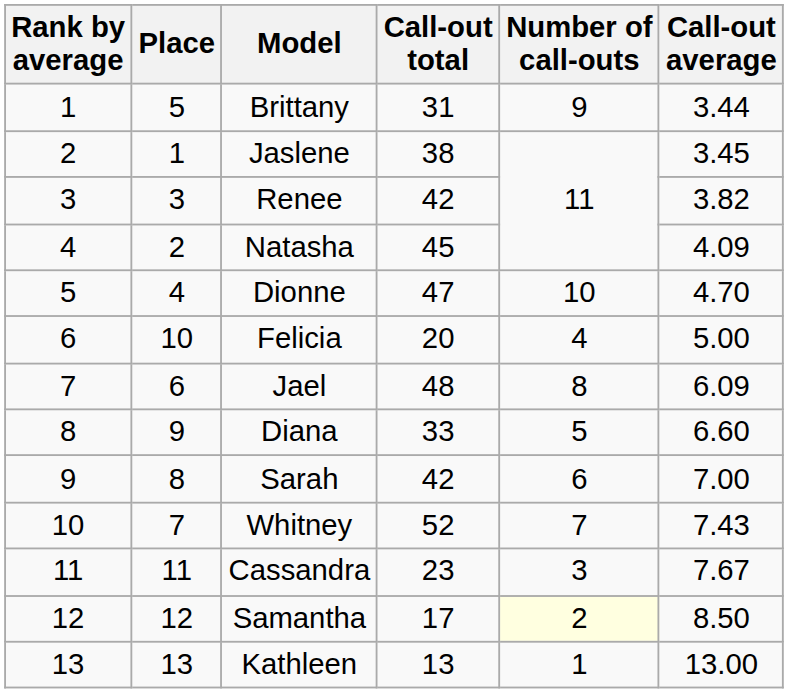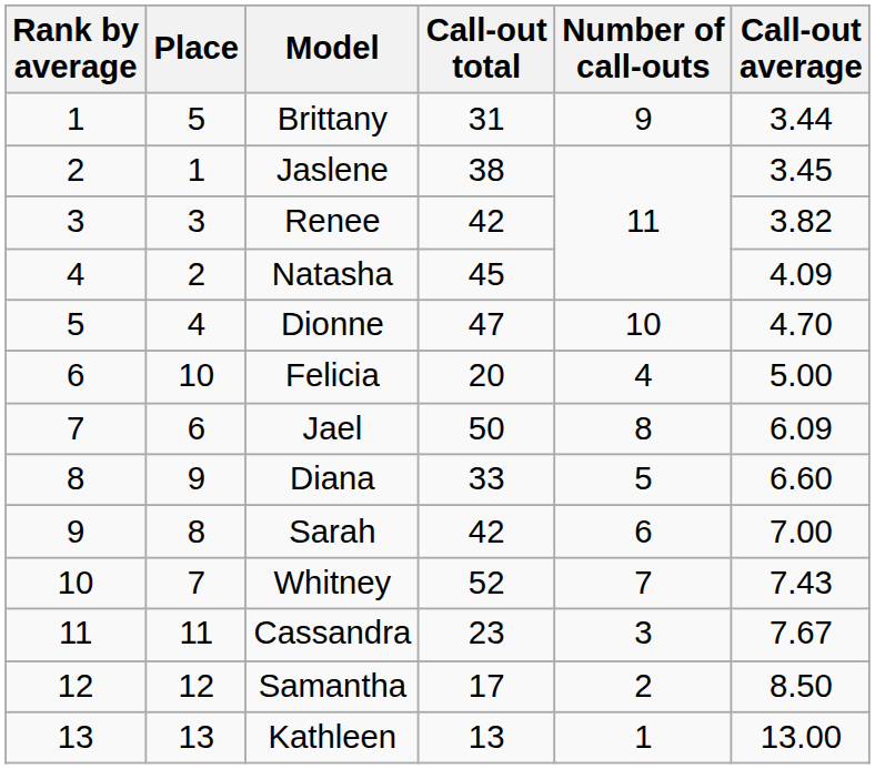Jael | Call-out total: 48 -> 50
Samantha | Number of call-outs: lightyellow background -> no background
